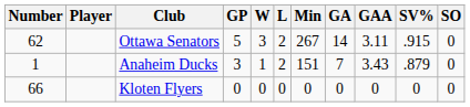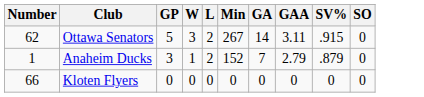- column: Player
Anaheim Ducks | Min: 151 -> 152
Anaheim Ducks | GAA: 3.43 -> 2.79
